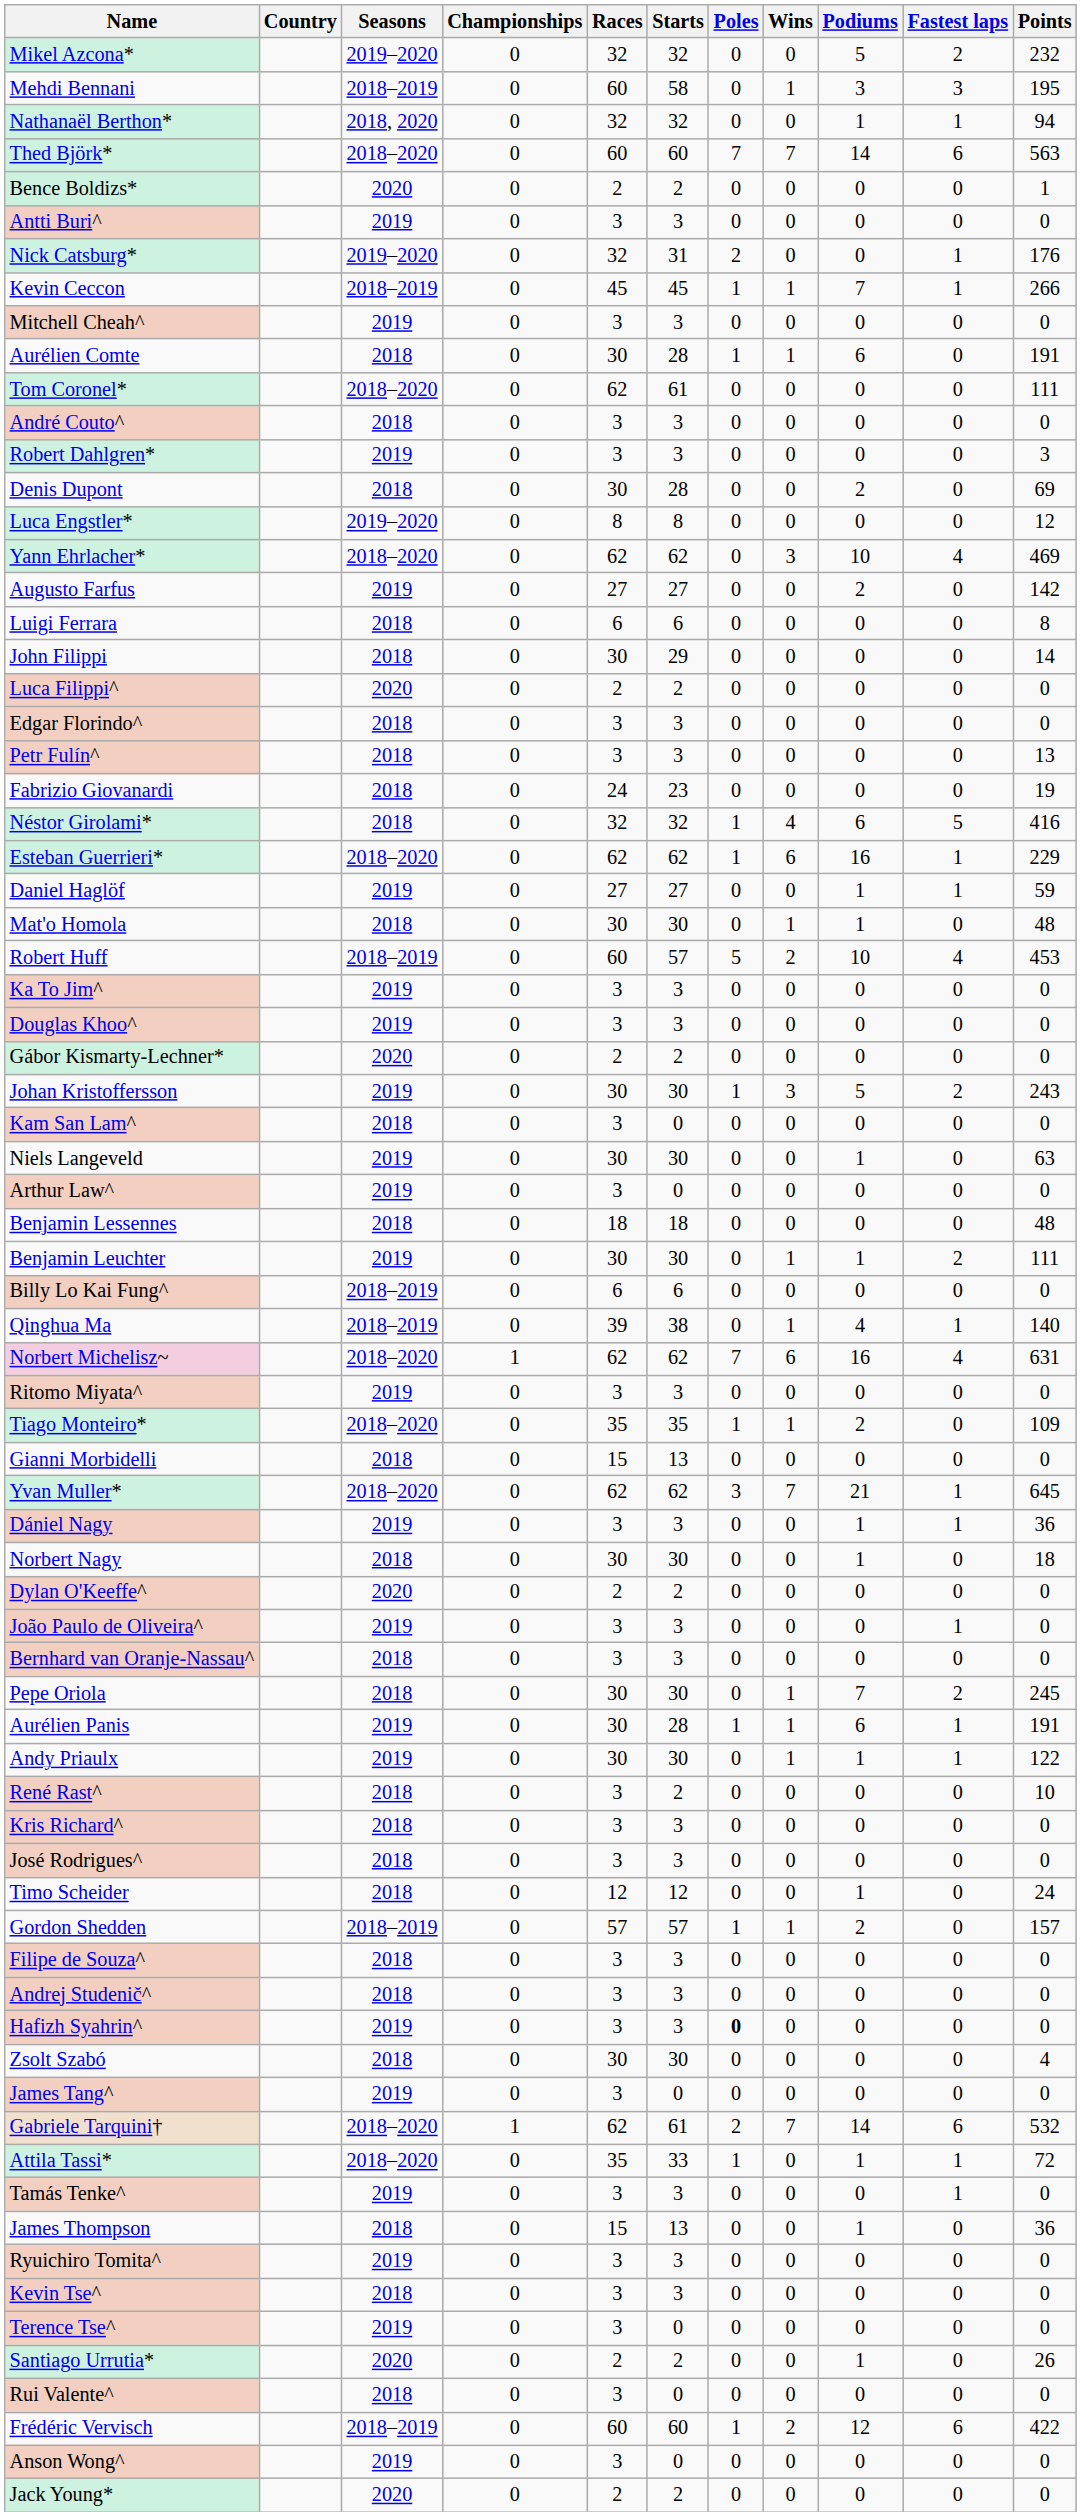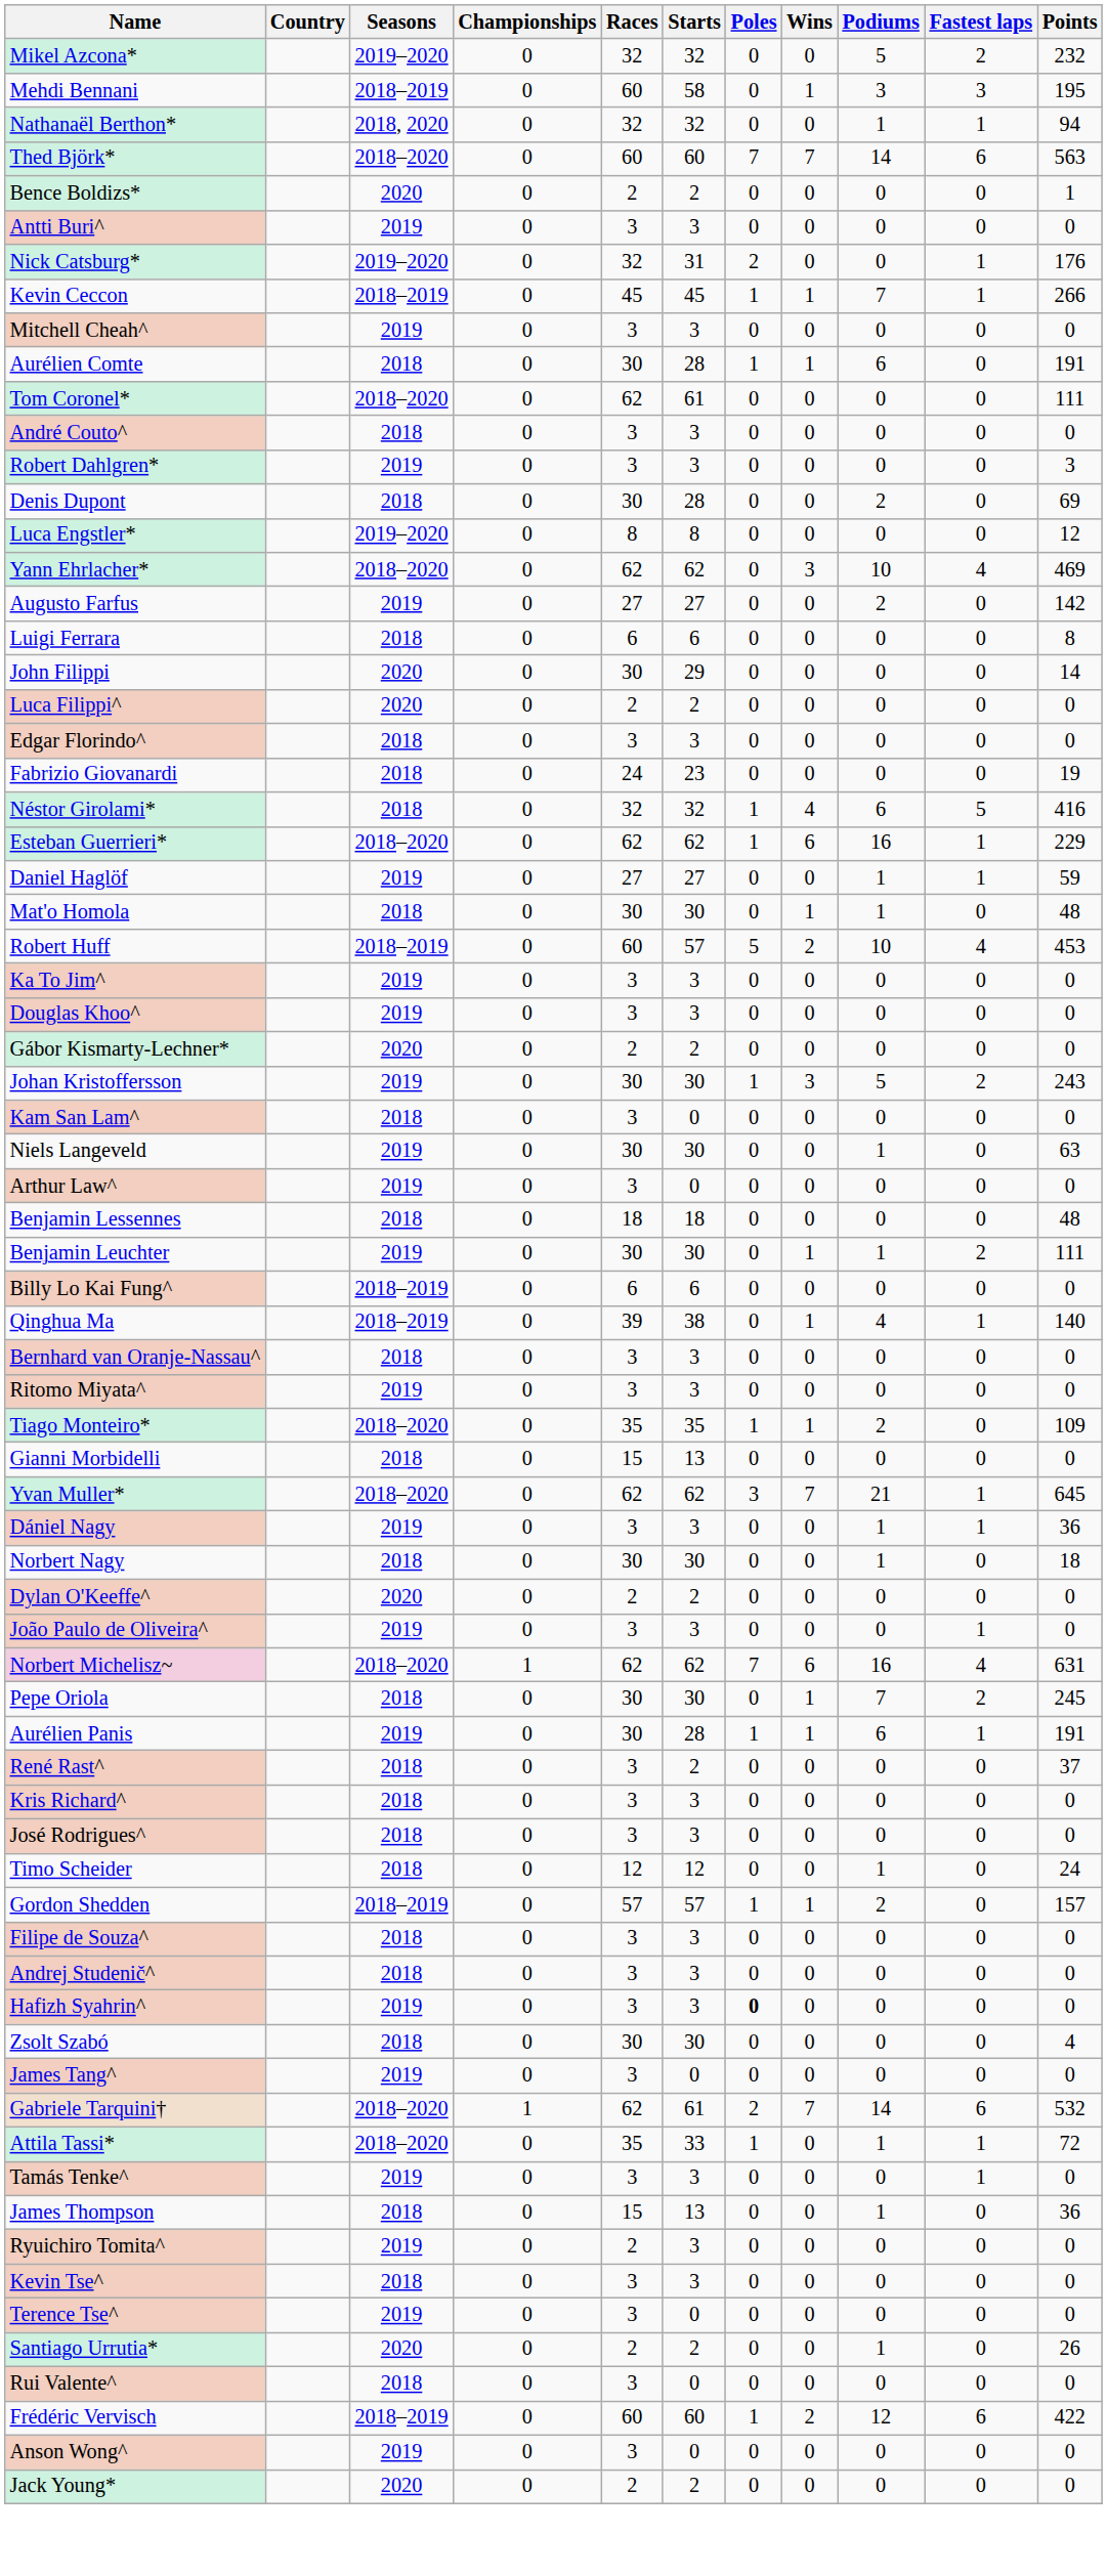John Filippi | Seasons: 2018 -> 2020
- row: Petr Fulín^ | 2018 | 0 | 3 | 3 | 0 | 0 | 0 | 0 | 13
rows swapped: Norbert Michelisz~ <-> Bernhard van Oranje-Nassau^
- row: Andy Priaulx | 2019 | 0 | 30 | 30 | 0 | 1 | 1 | 1 | 122
René Rast^ | Points: 10 -> 37
Ryuichiro Tomita^ | Races: 3 -> 2
